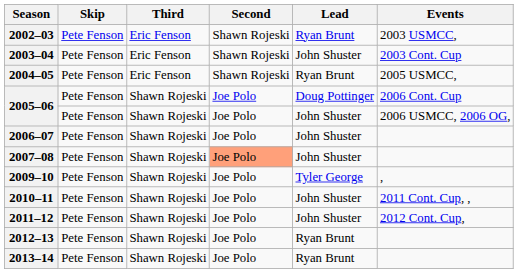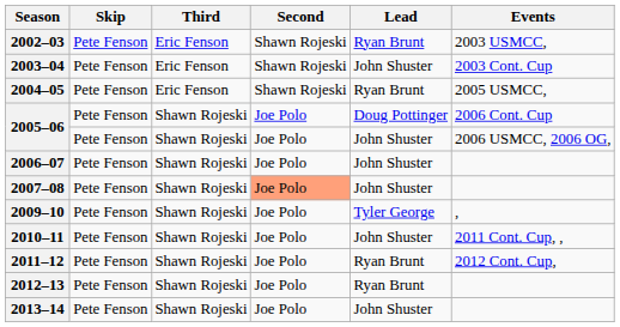2011–12 | Lead: John Shuster -> Ryan Brunt
2013–14 | Lead: Ryan Brunt -> John Shuster
